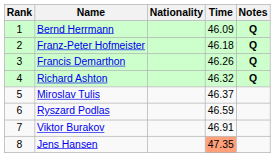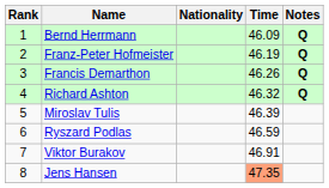Franz-Peter Hofmeister | Time: 46.18 -> 46.19
Miroslav Tulis | Time: 46.37 -> 46.39
